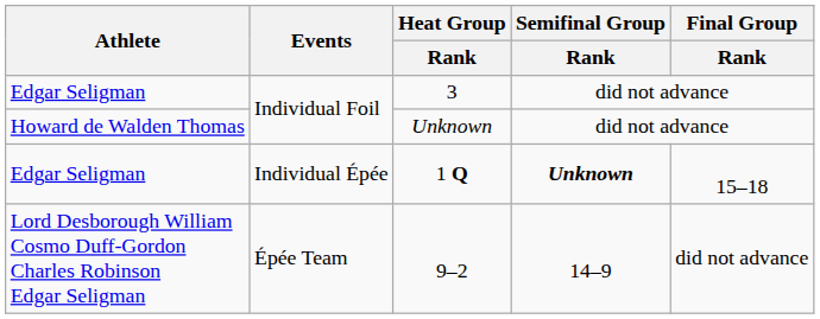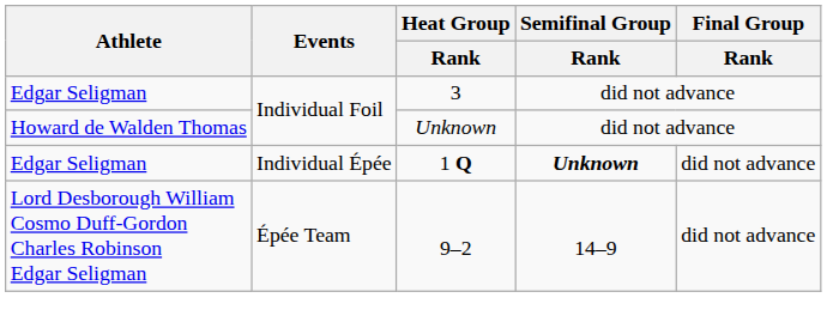1 Q | Final Group / Rank: 15–18 -> did not advance
